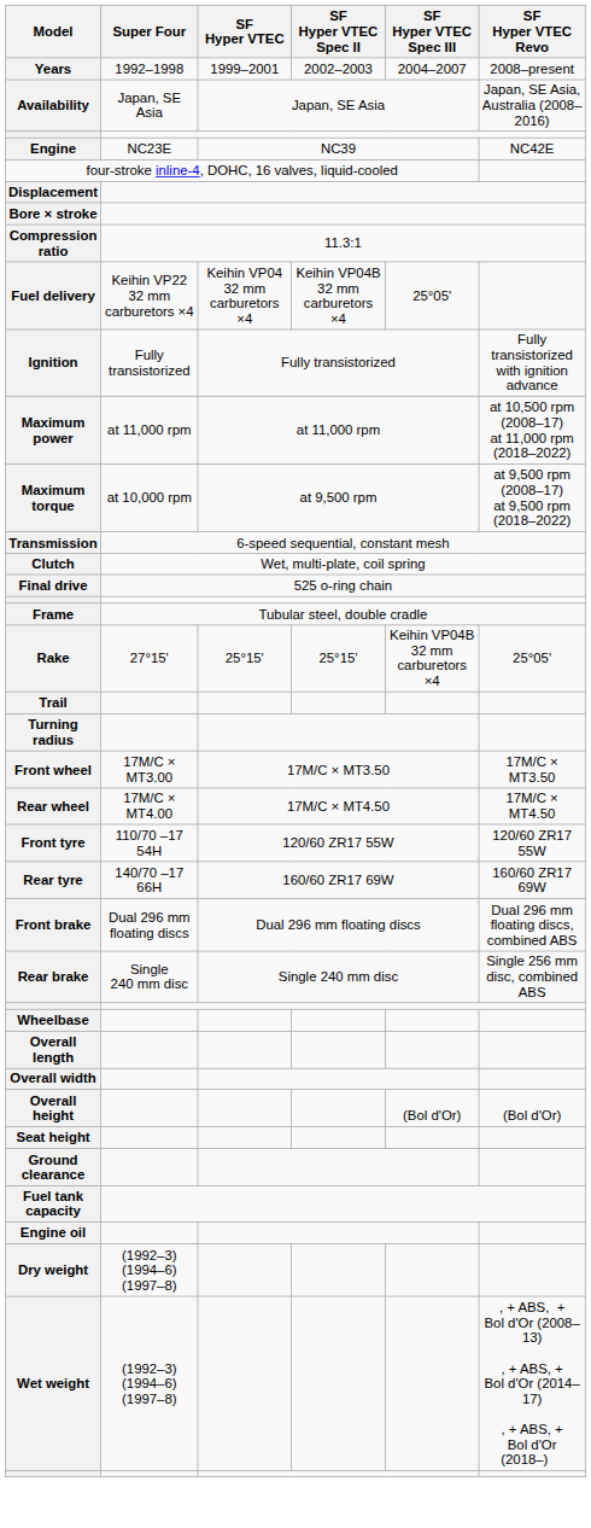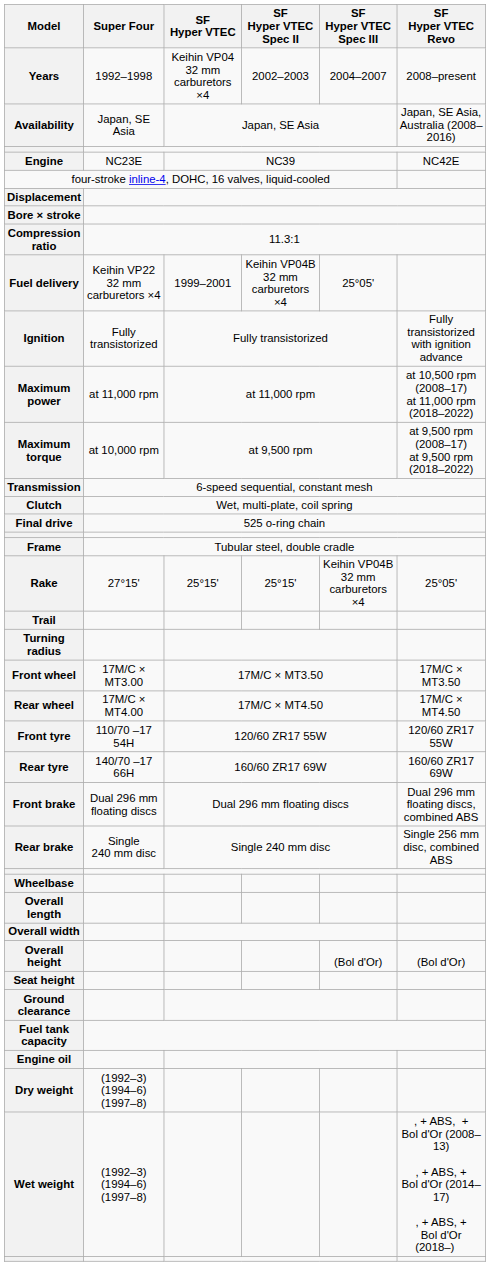Years | SF Hyper VTEC: 1999–2001 -> Keihin VP04 32 mm carburetors ×4
Fuel delivery | SF Hyper VTEC: Keihin VP04 32 mm carburetors ×4 -> 1999–2001
